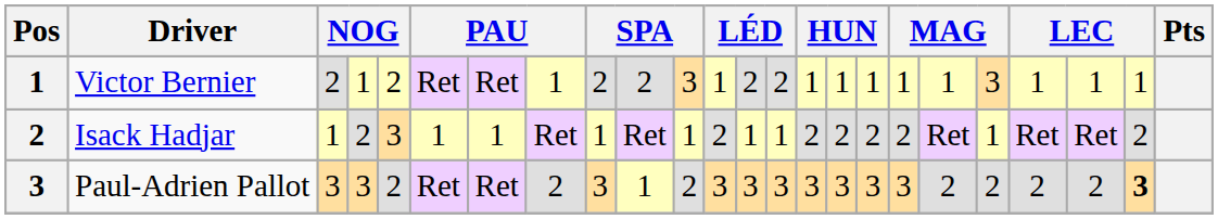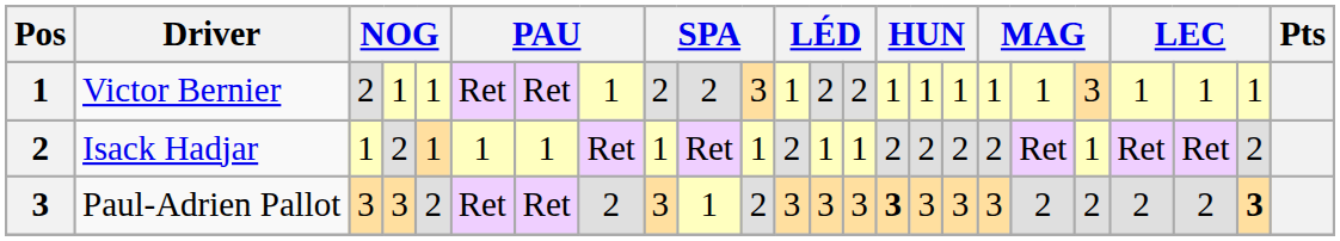Victor Bernier | column 5: 2 -> 1
Isack Hadjar | column 5: 3 -> 1
Paul-Adrien Pallot | column 15: normal -> bold
